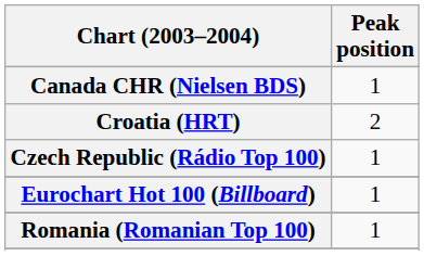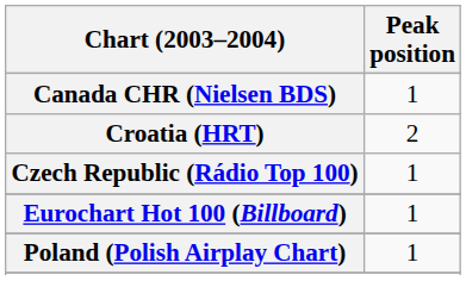+ row: Poland (Polish Airplay Chart) | 1
- row: Romania (Romanian Top 100) | 1
